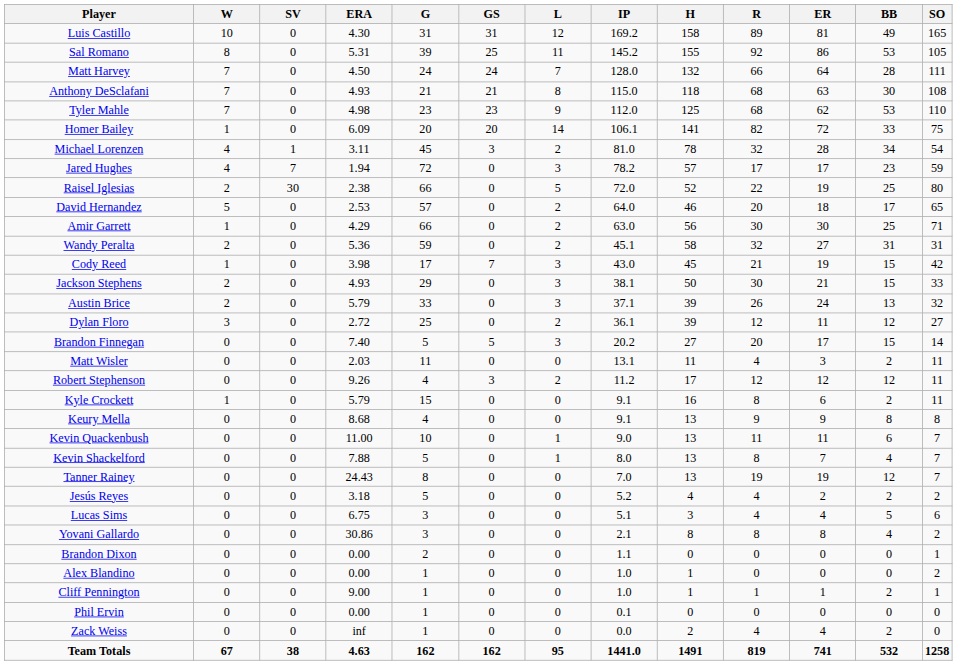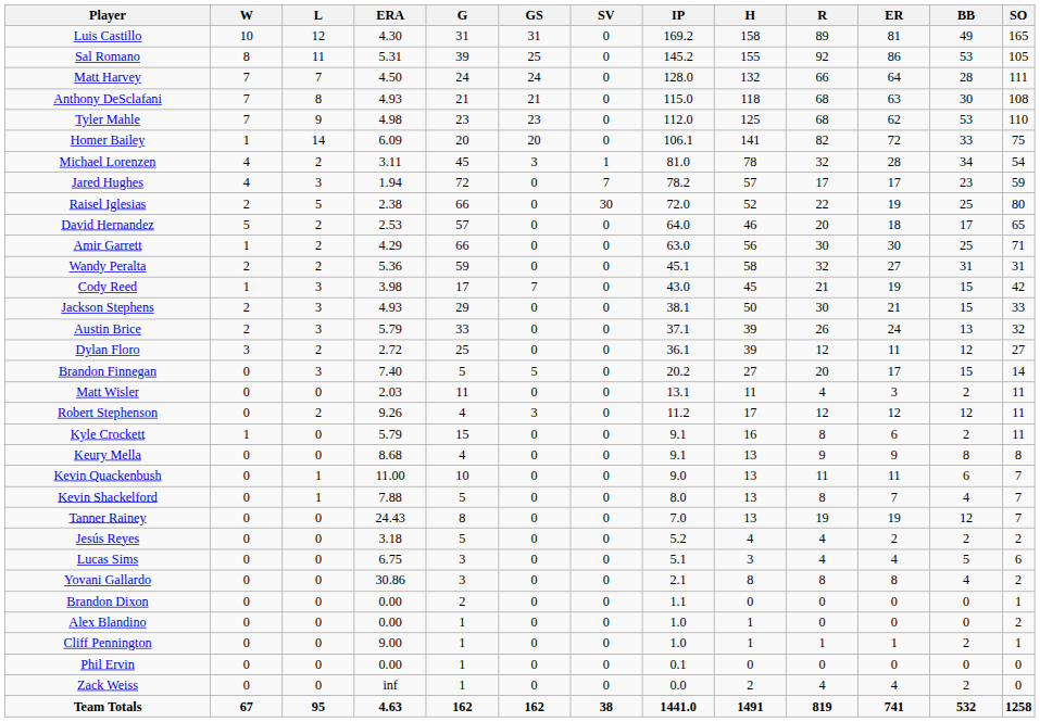columns swapped: L <-> SV
